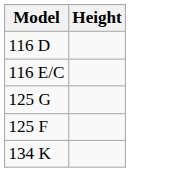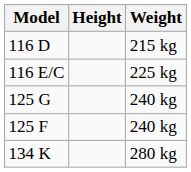+ column: Weight | 215 kg | 225 kg | 240 kg | 240 kg | 280 kg
